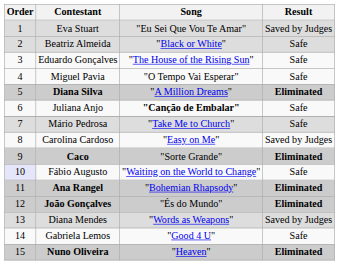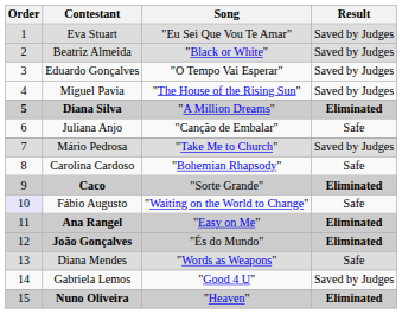Beatriz Almeida | Result: Safe -> Saved by Judges
Eduardo Gonçalves | Song: "The House of the Rising Sun" -> "O Tempo Vai Esperar"
Eduardo Gonçalves | Result: Safe -> Saved by Judges
Miguel Pavia | Song: "O Tempo Vai Esperar" -> "The House of the Rising Sun"
Miguel Pavia | Result: Safe -> Saved by Judges
Diana Silva | Order: normal -> bold
Juliana Anjo | Song: bold -> normal
Mário Pedrosa | Result: Safe -> Saved by Judges
Carolina Cardoso | Song: "Easy on Me" -> "Bohemian Rhapsody"
Carolina Cardoso | Result: Saved by Judges -> Safe
Ana Rangel | Song: "Bohemian Rhapsody" -> "Easy on Me"
Diana Mendes | Result: Saved by Judges -> Safe
Gabriela Lemos | Result: Safe -> Saved by Judges
